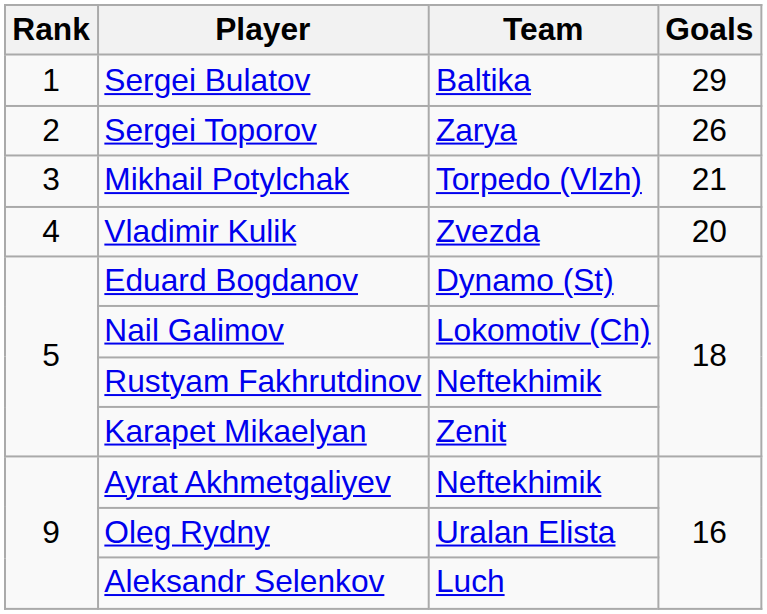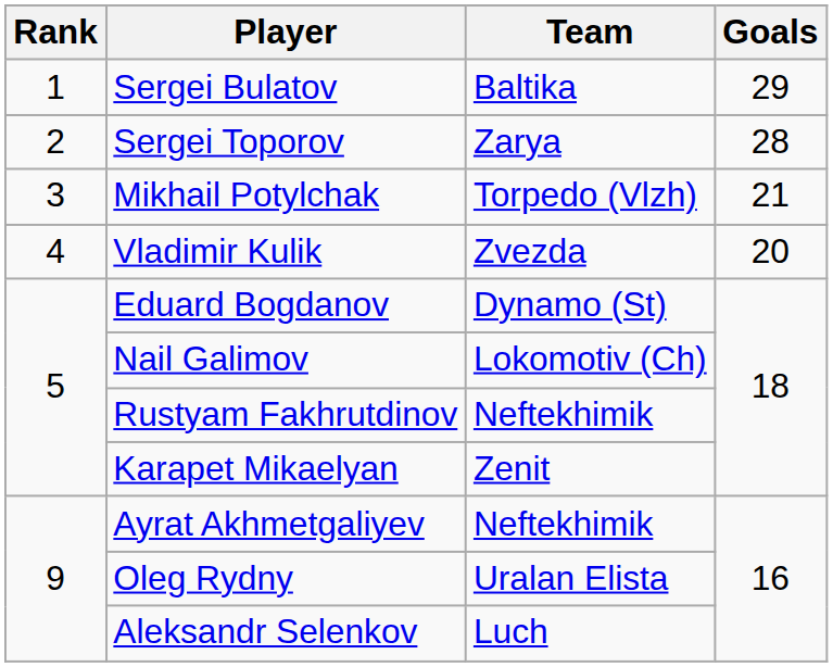Sergei Toporov | Goals: 26 -> 28
